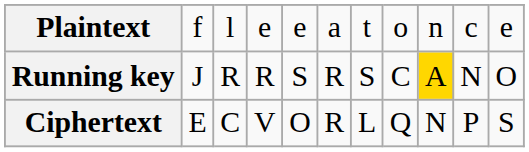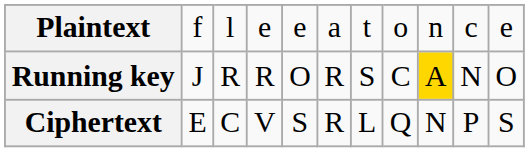Running key | column 5: S -> O
Ciphertext | column 5: O -> S
